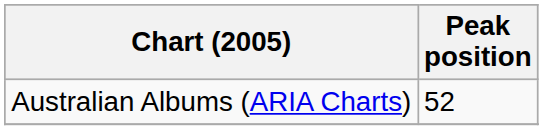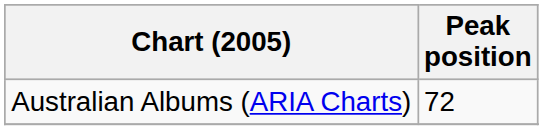Australian Albums (ARIA Charts) | Peak position: 52 -> 72
